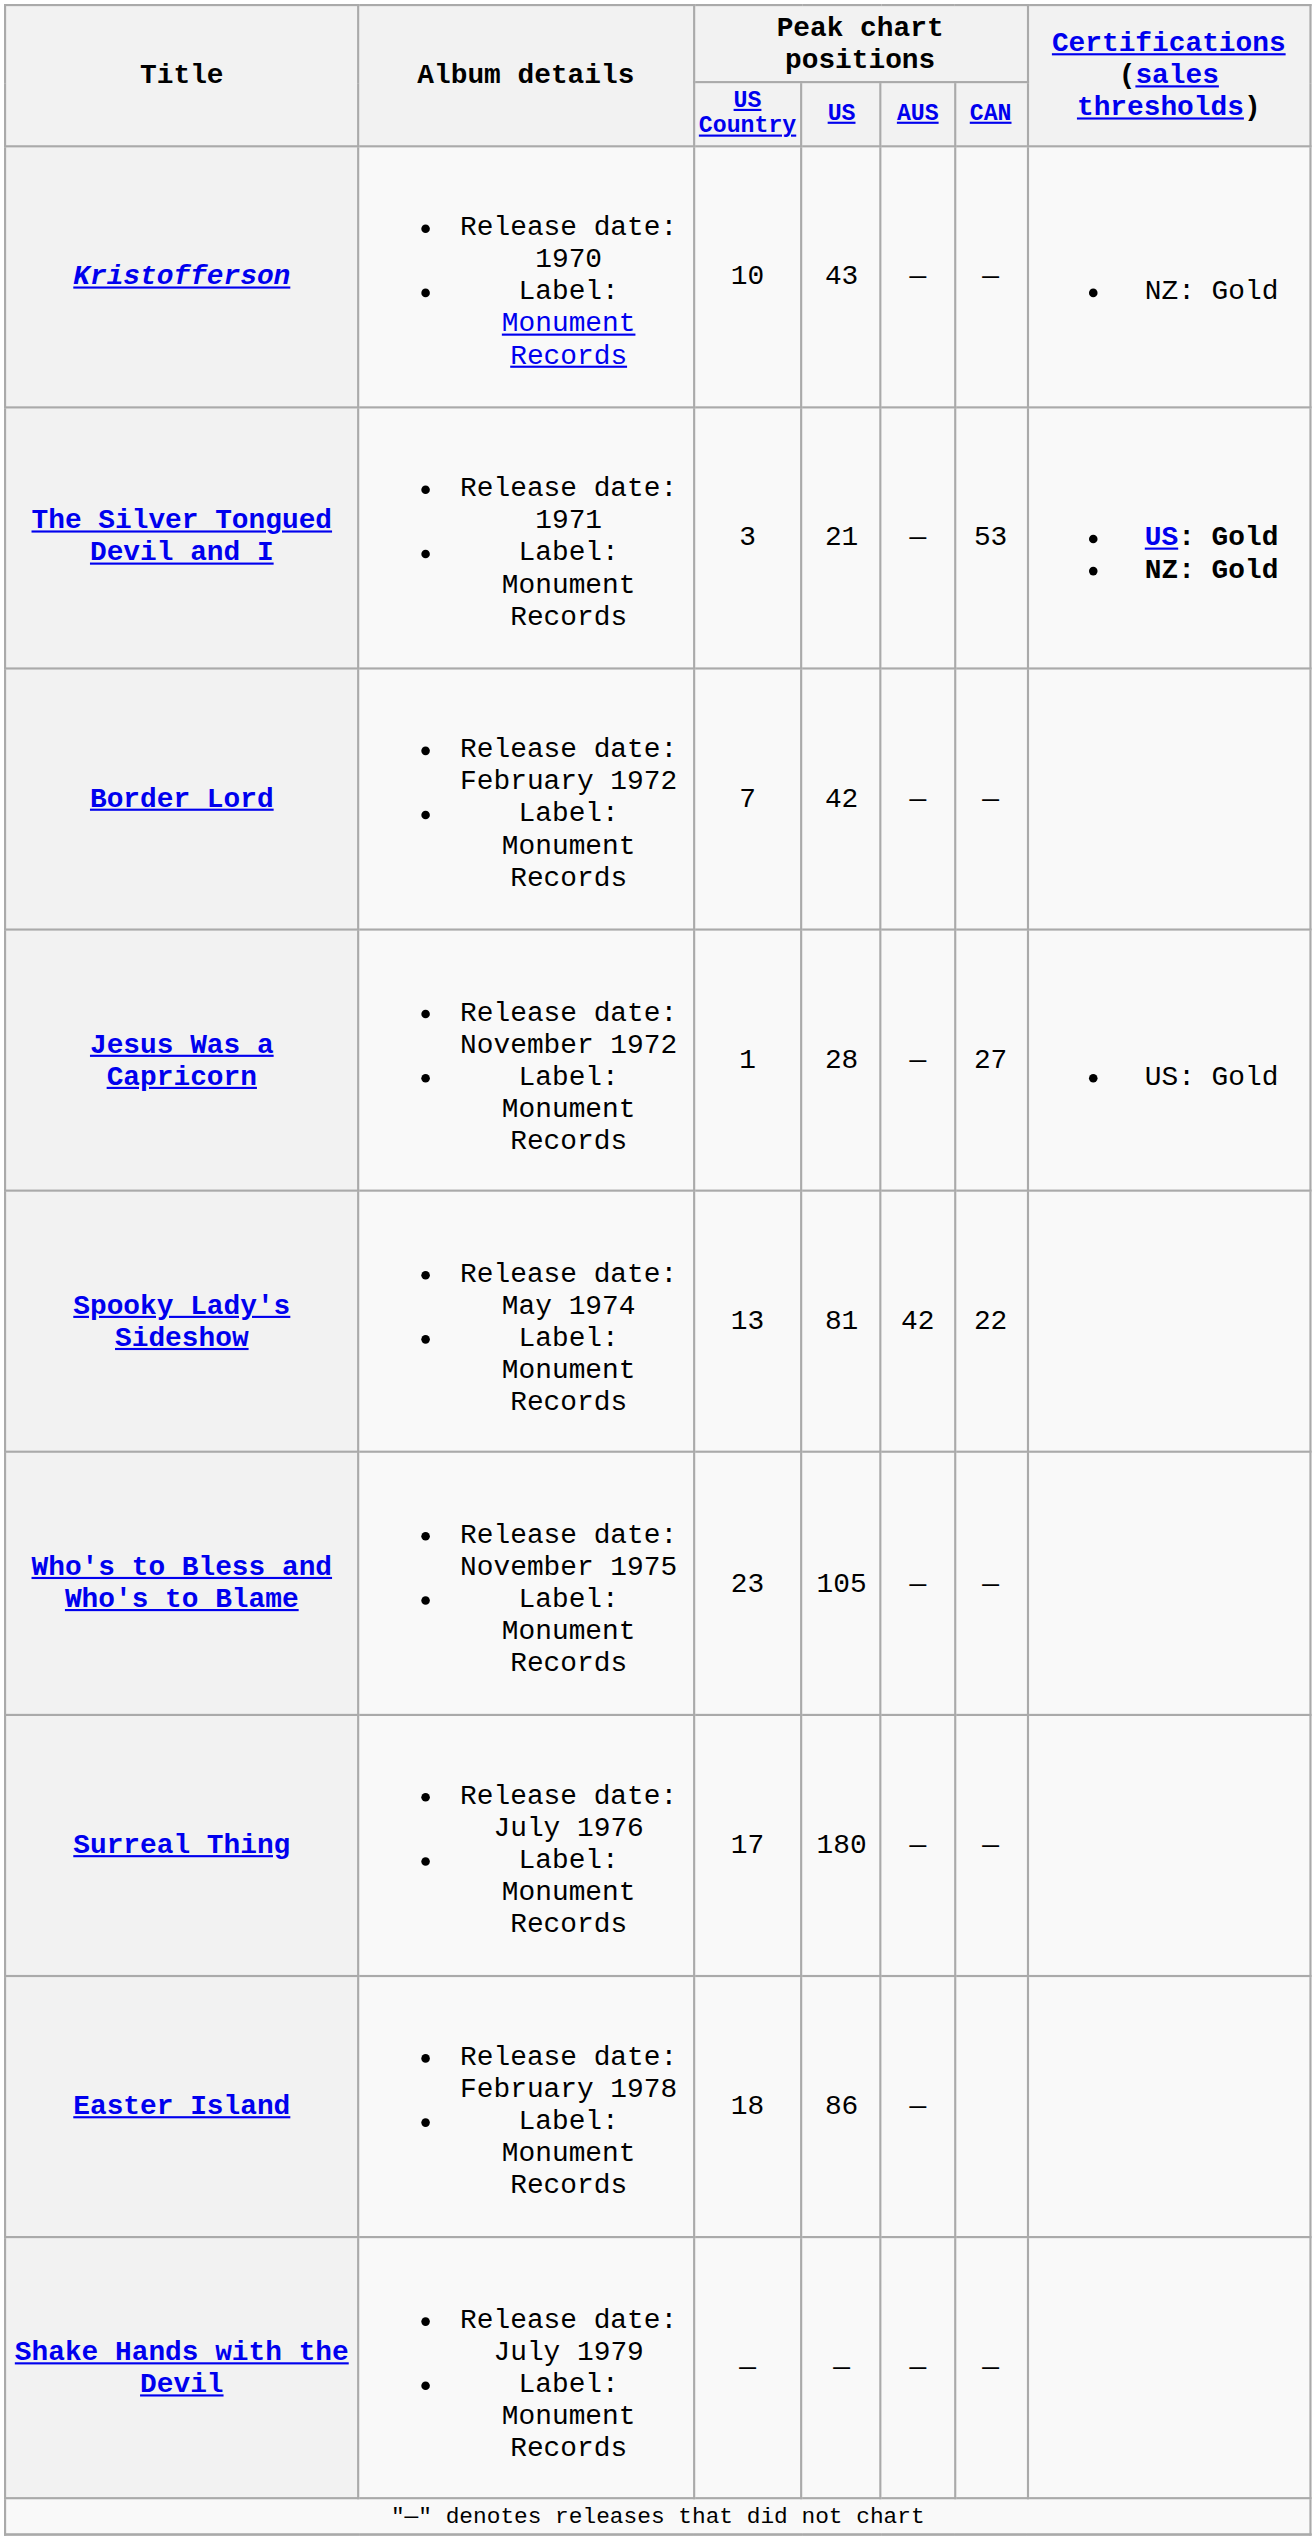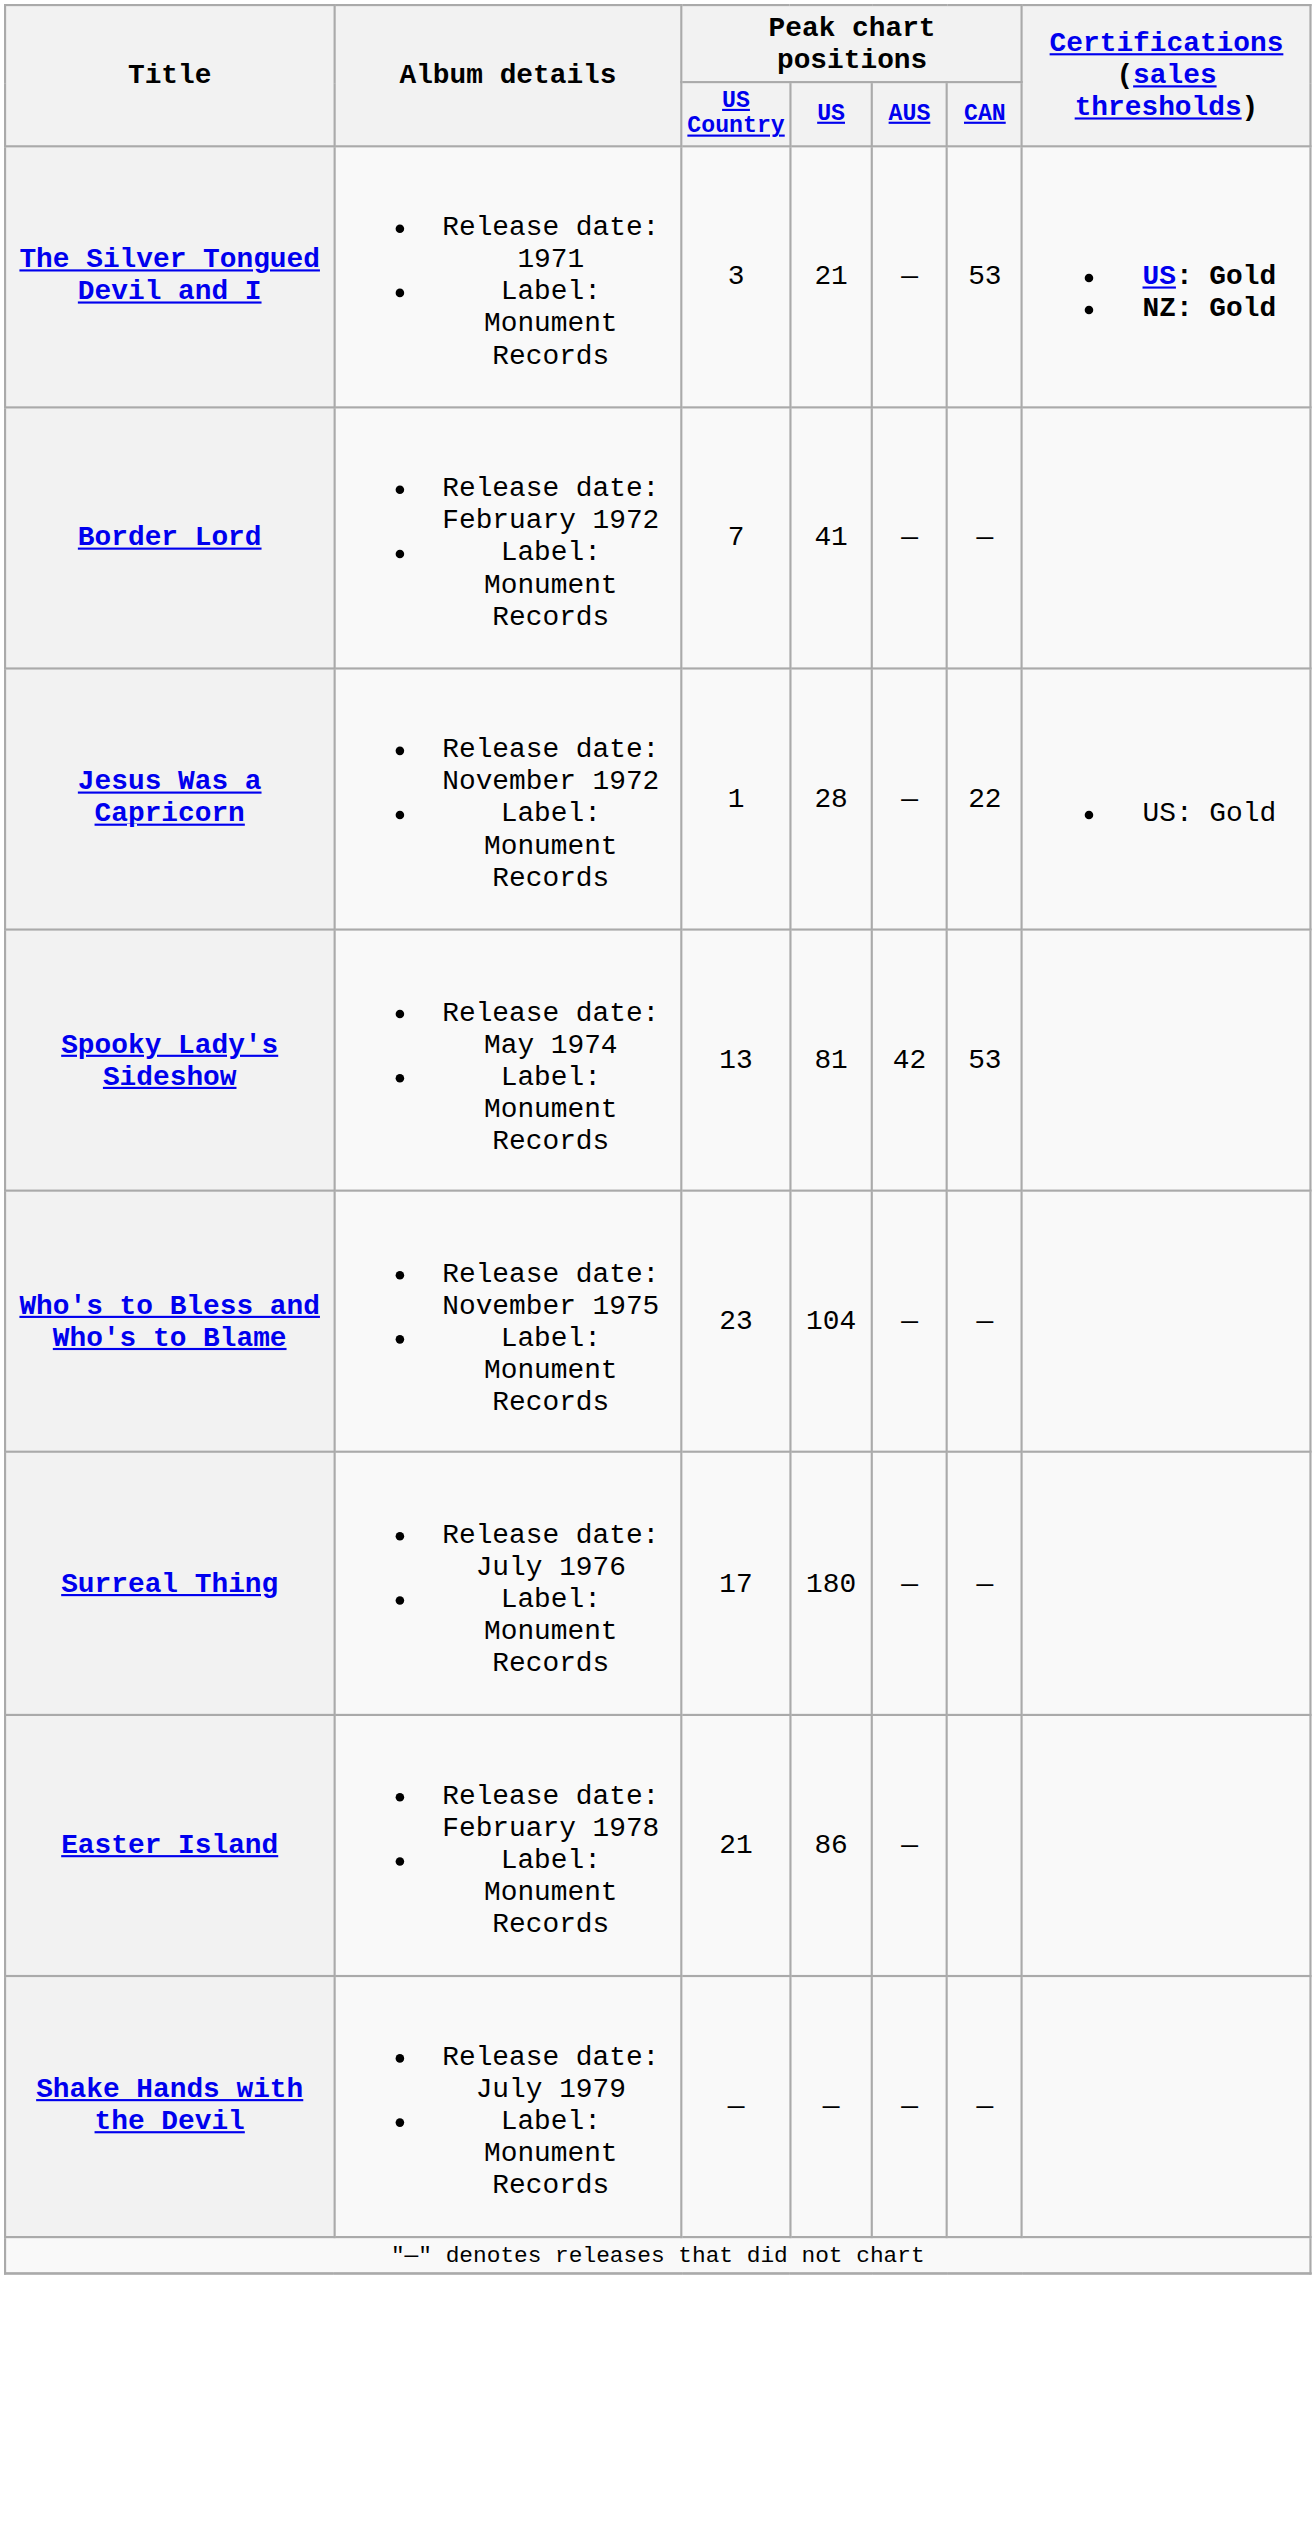- row: Kristofferson | Release date: 1970 Label: Monument Records | 10 | 43 | — | — | NZ: Gold
Border Lord | Peak chart positions / US: 42 -> 41
Jesus Was a Capricorn | Peak chart positions / CAN: 27 -> 22
Spooky Lady's Sideshow | Peak chart positions / CAN: 22 -> 53
Who's to Bless and Who's to Blame | Peak chart positions / US: 105 -> 104
Easter Island | Peak chart positions / US Country: 18 -> 21
